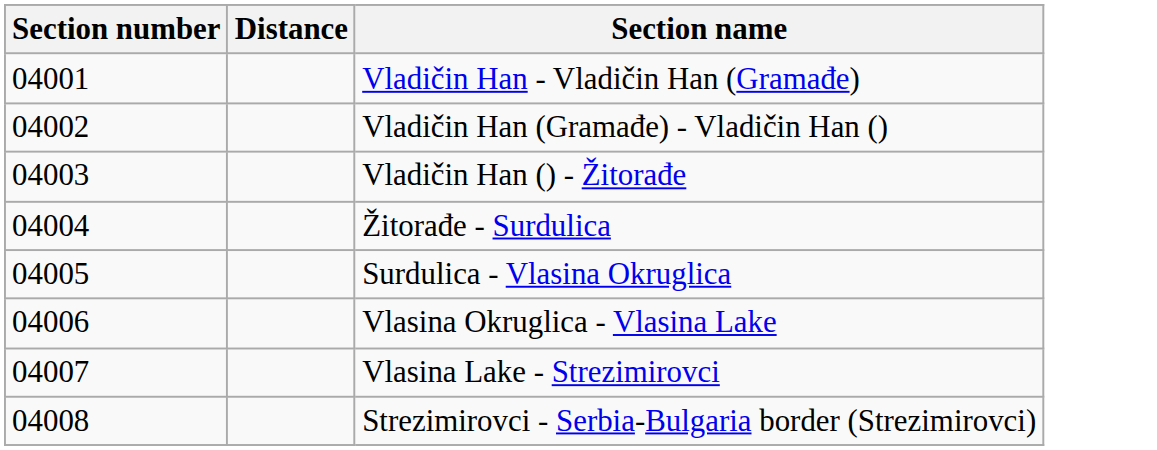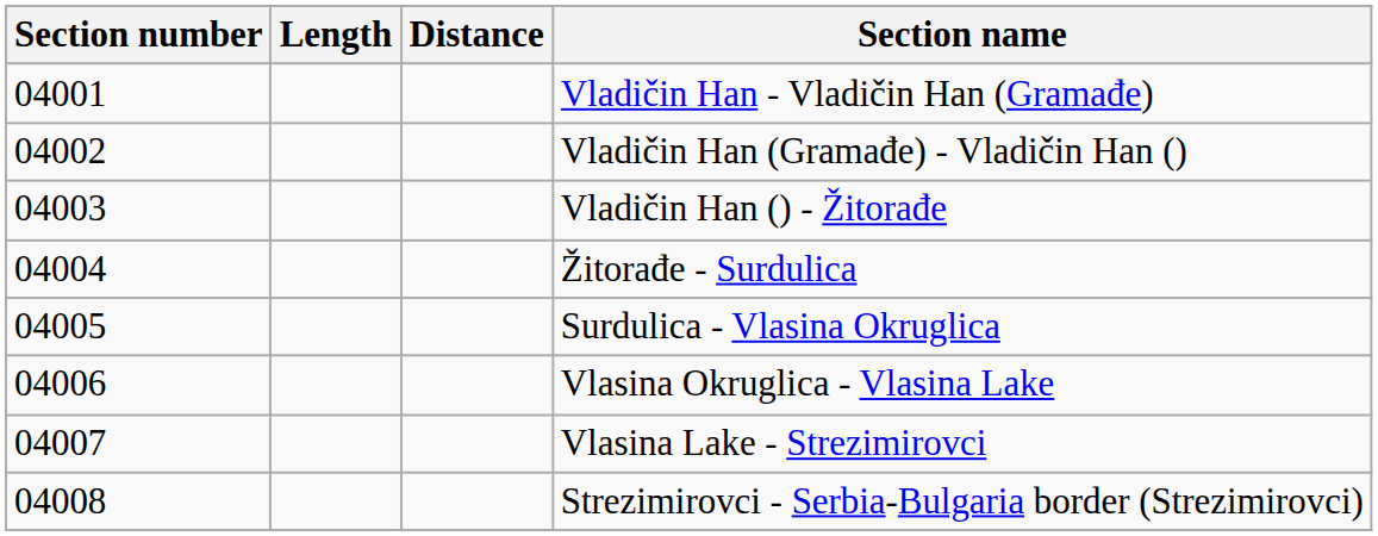+ column: Length
